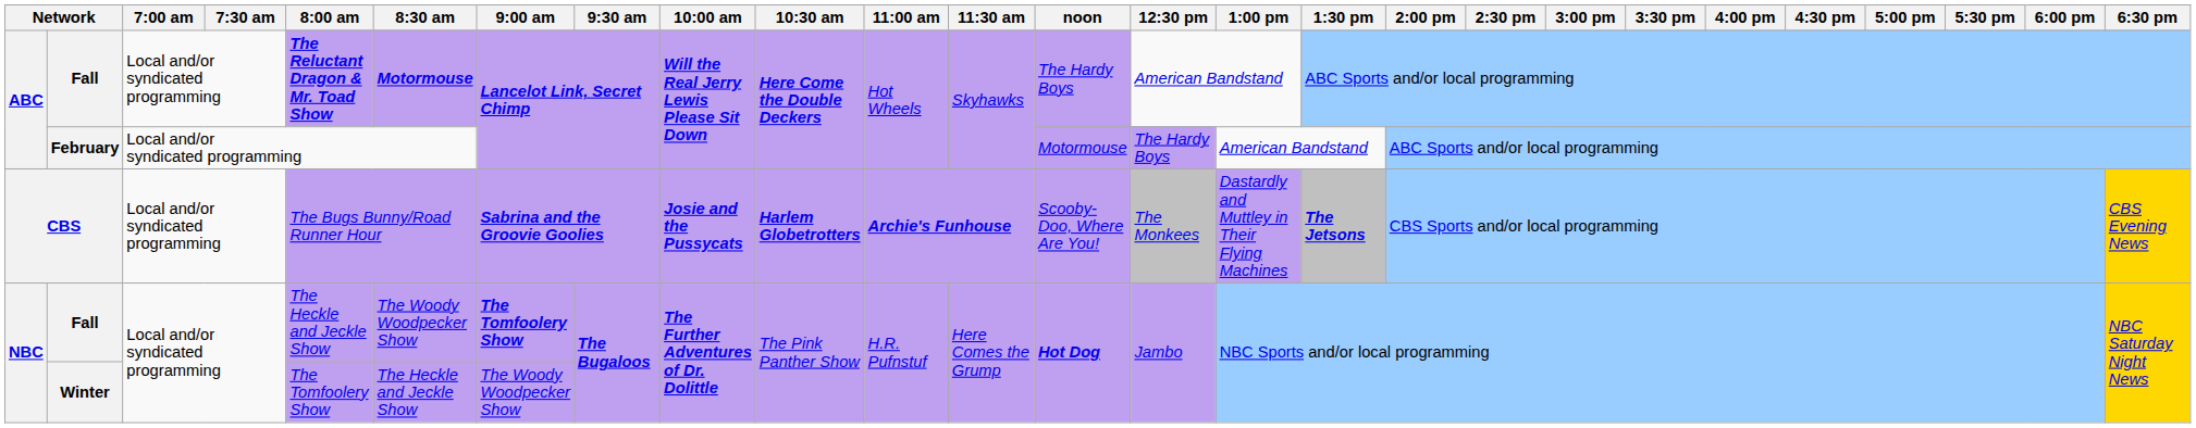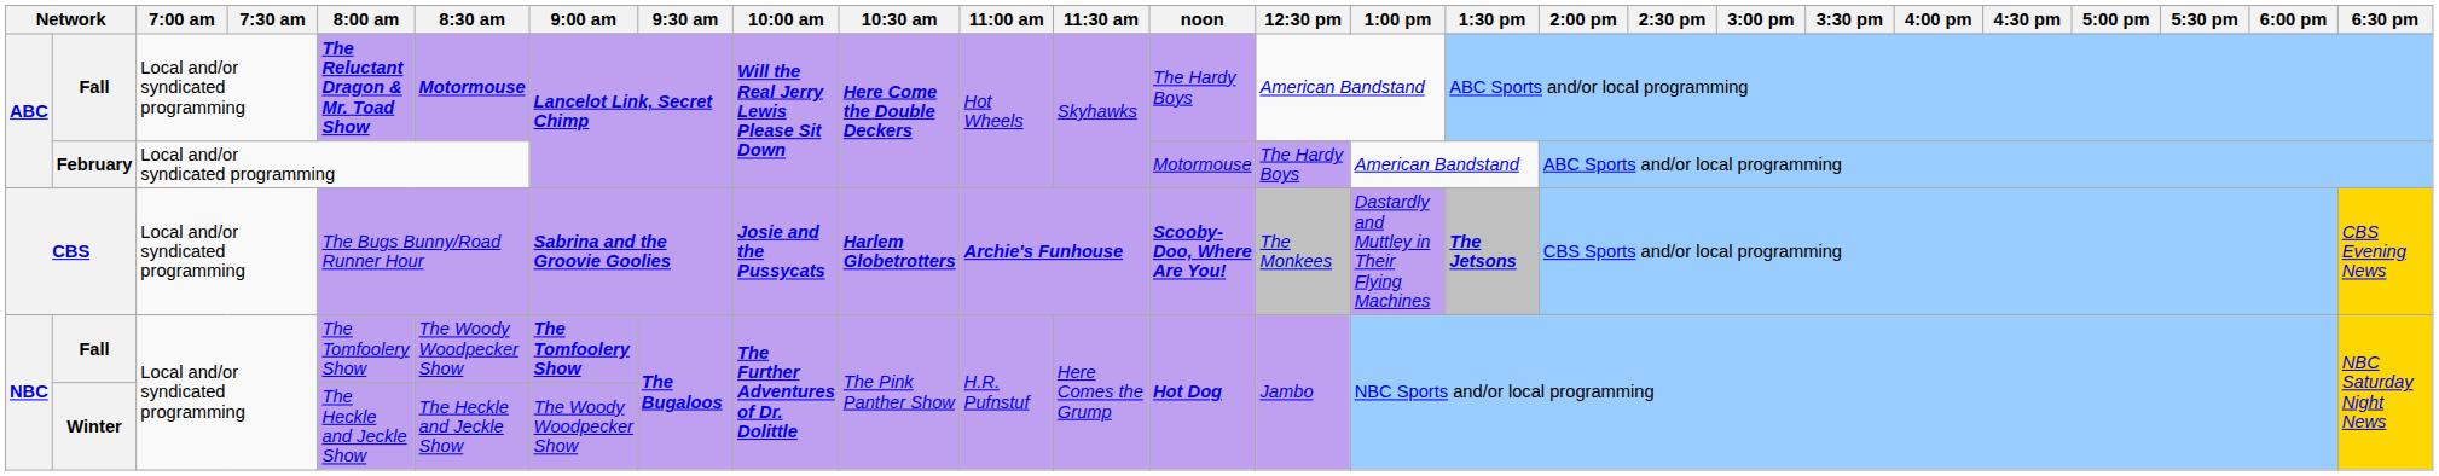CBS | noon: normal -> bold
NBC / Fall | 8:00 am: The Heckle and Jeckle Show -> The Tomfoolery Show
Winter | 8:00 am: The Tomfoolery Show -> The Heckle and Jeckle Show
